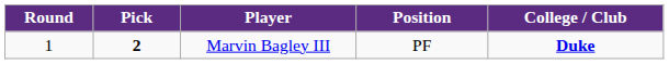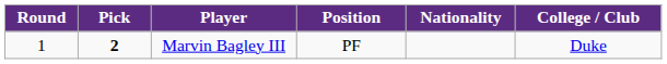+ column: Nationality
Marvin Bagley III | College / Club: bold -> normal
